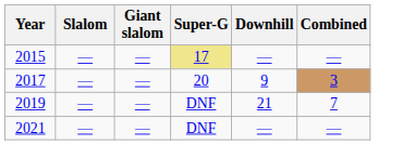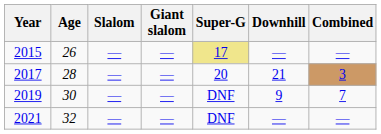+ column: Age | 26 | 28 | 30 | 32
2017 | Downhill: 9 -> 21
2019 | Downhill: 21 -> 9
